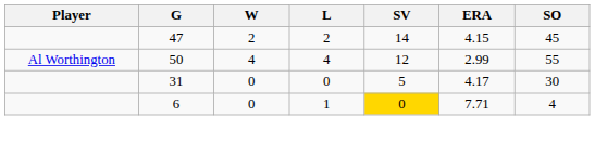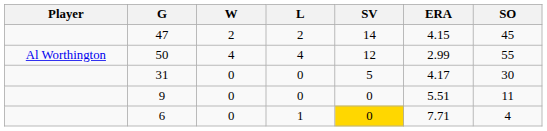+ row: 9 | 0 | 0 | 0 | 5.51 | 11
